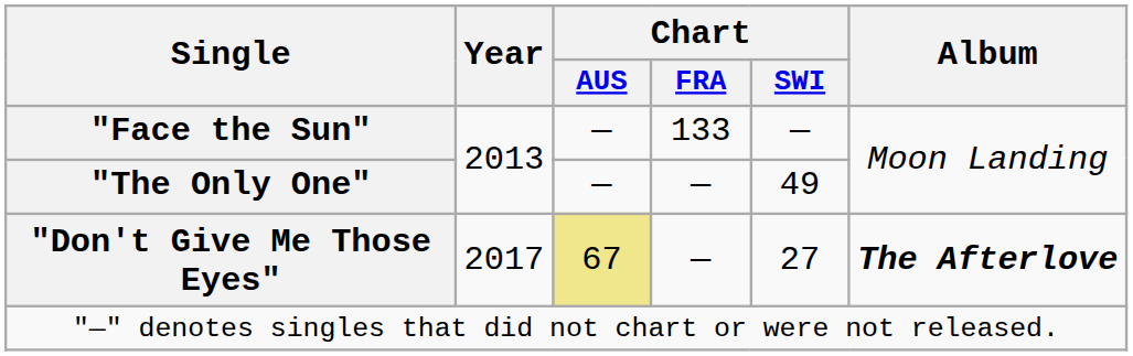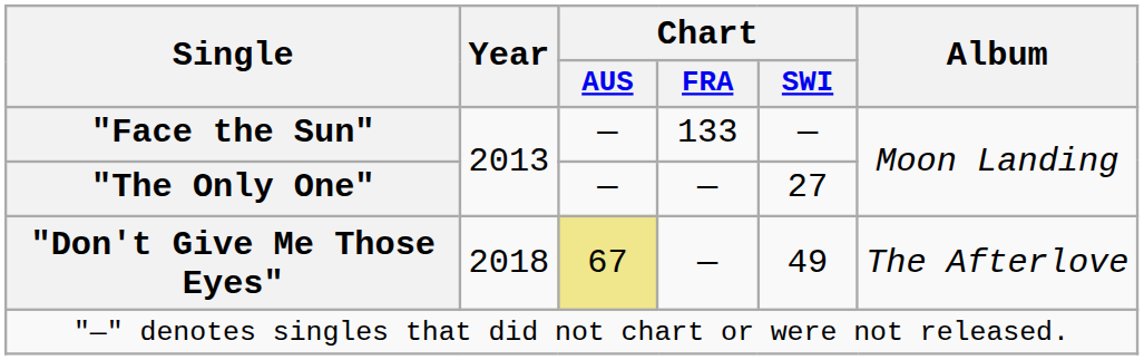"The Only One" | Chart / SWI: 49 -> 27
"Don't Give Me Those Eyes" | Year: 2017 -> 2018
"Don't Give Me Those Eyes" | Chart / SWI: 27 -> 49
"Don't Give Me Those Eyes" | Album: bold -> normal
